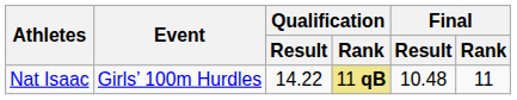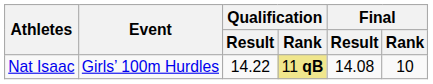Nat Isaac | Final / Result: 10.48 -> 14.08
Nat Isaac | Final / Rank: 11 -> 10
